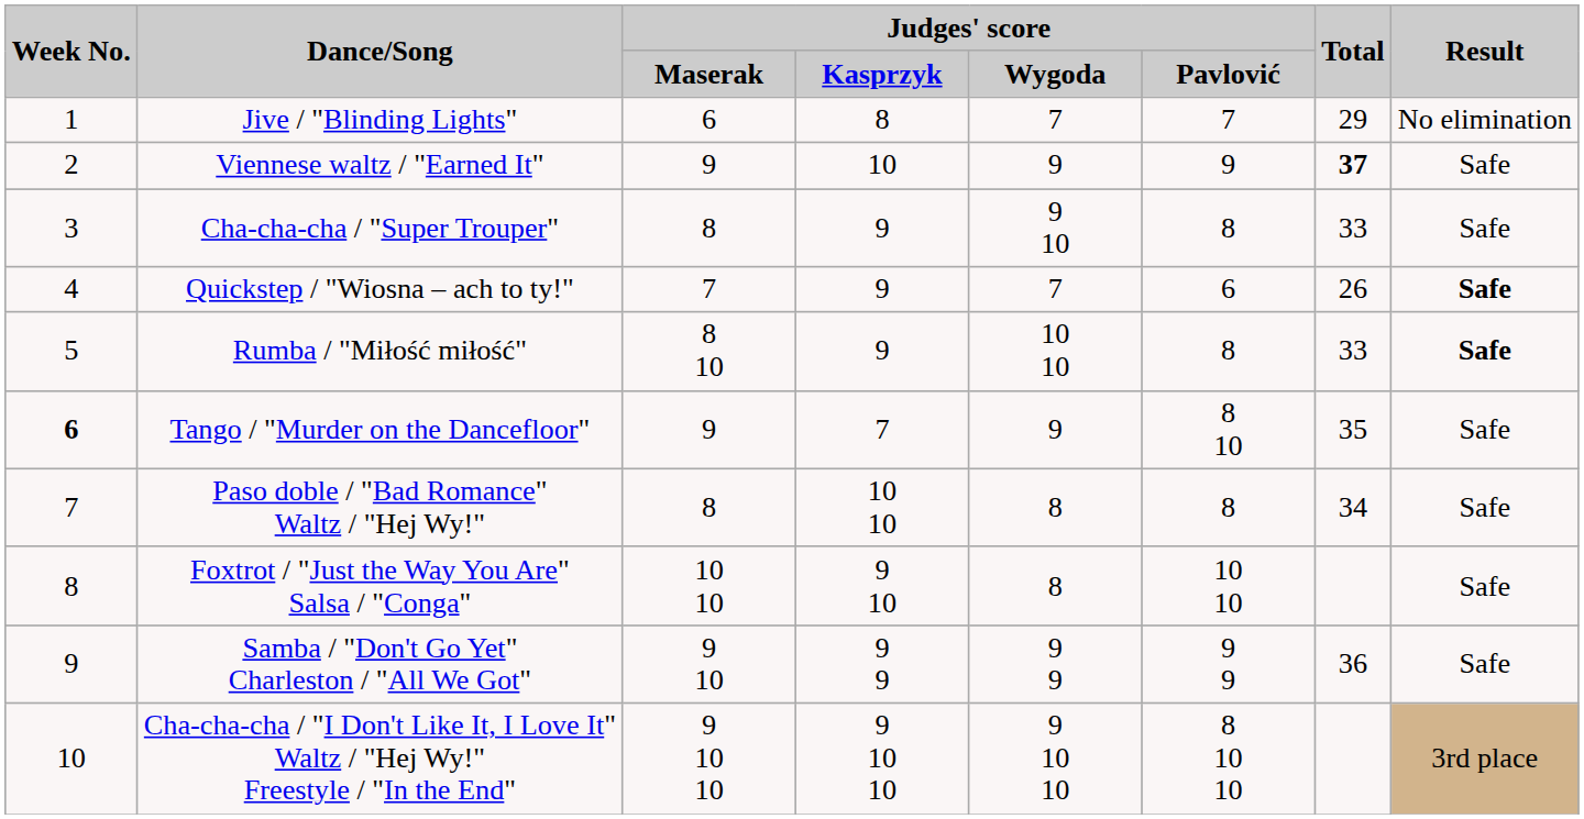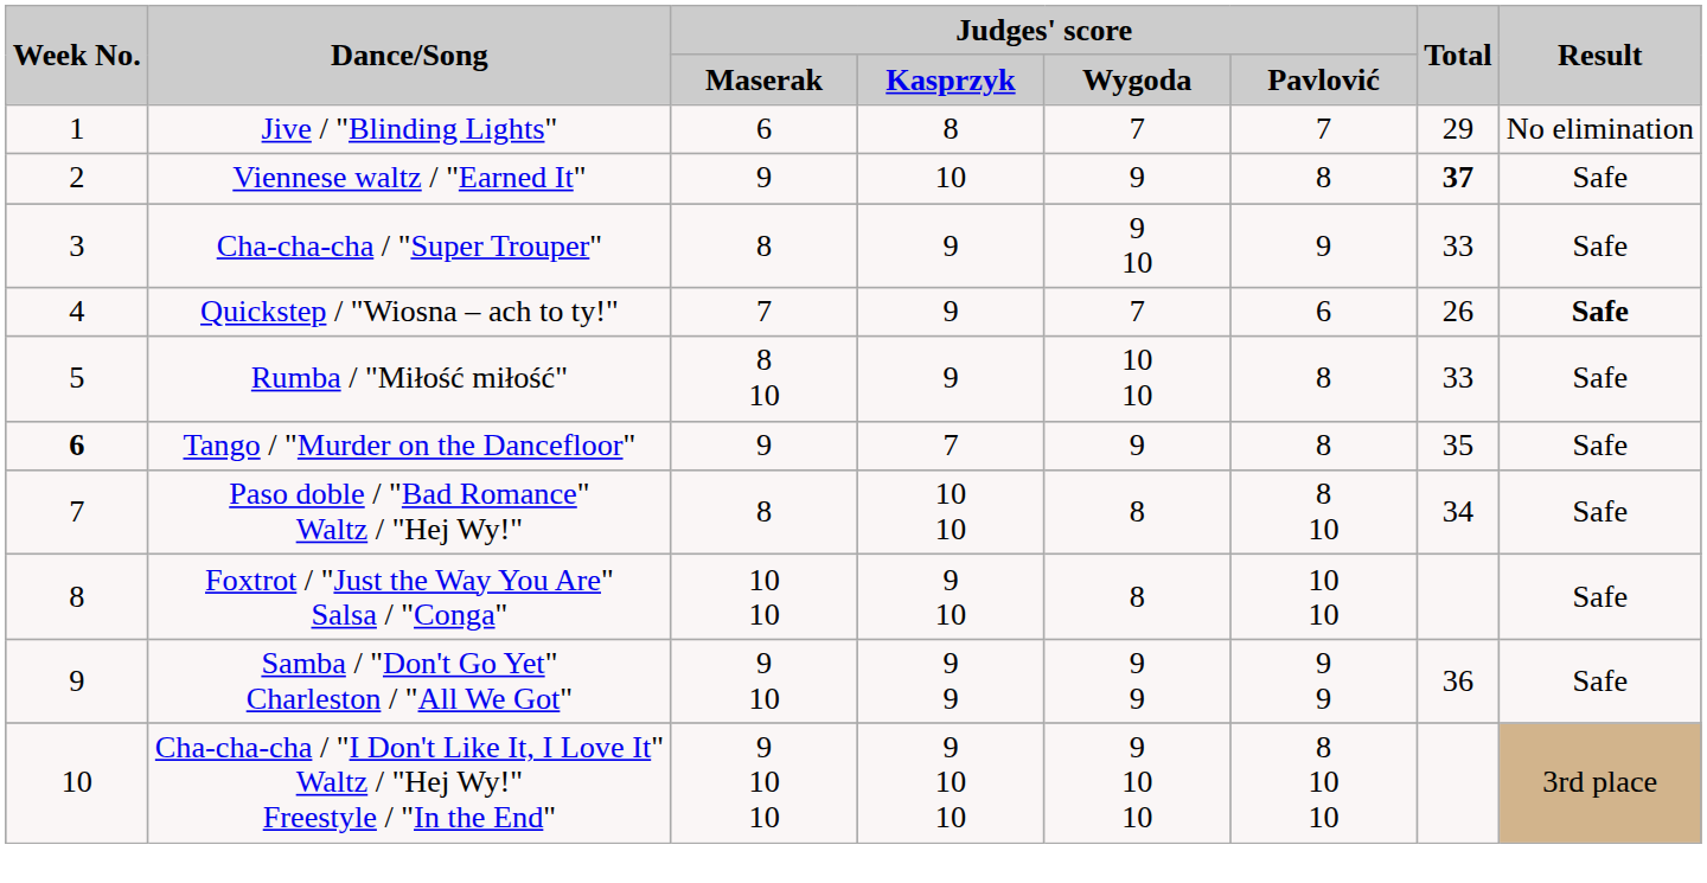Viennese waltz / "Earned It" | column 6: 9 -> 8
Cha-cha-cha / "Super Trouper" | column 6: 8 -> 9
Rumba / "Miłość miłość" | Result: bold -> normal
Tango / "Murder on the Dancefloor" | column 6: 8 10 -> 8
Paso doble / "Bad Romance" Waltz / "Hej Wy!" | column 6: 8 -> 8 10
